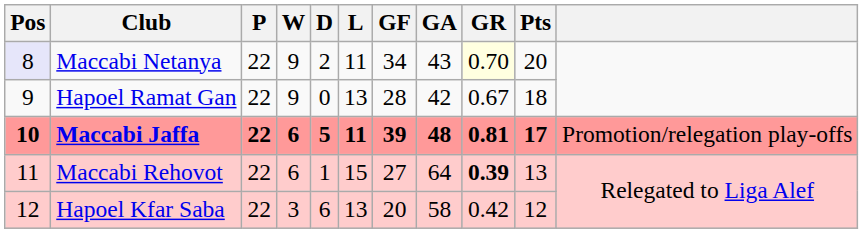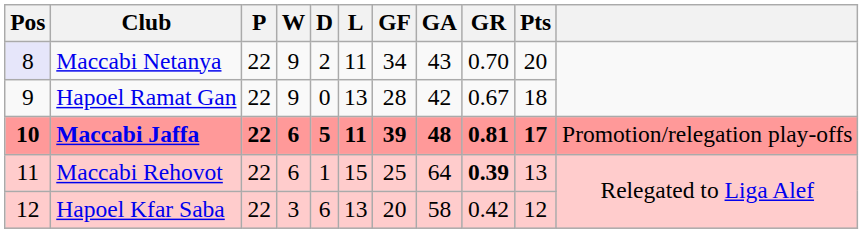Maccabi Netanya | GR: lightyellow background -> no background
Maccabi Rehovot | GF: 27 -> 25
